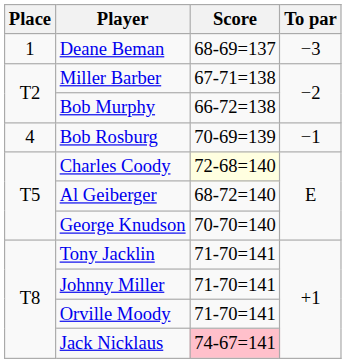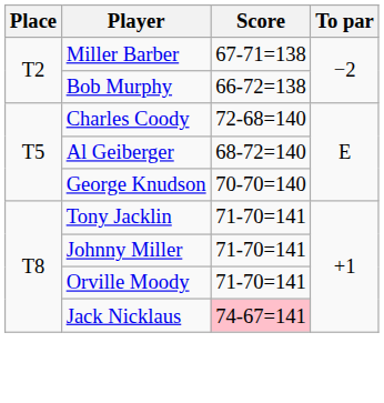- row: 1 | Deane Beman | 68-69=137 | −3
- row: 4 | Bob Rosburg | 70-69=139 | −1
Charles Coody | Score: lightyellow background -> no background
